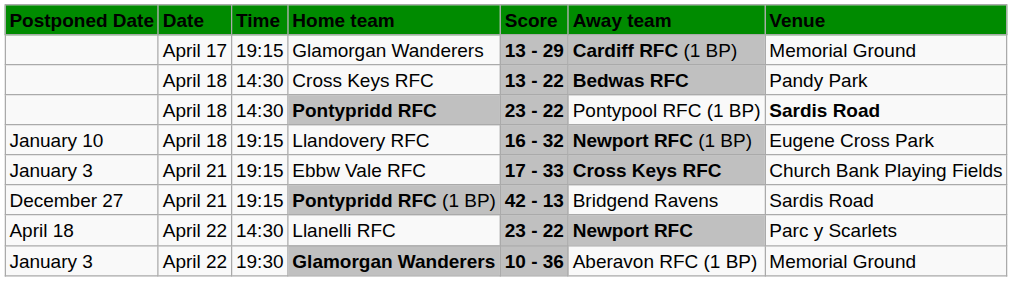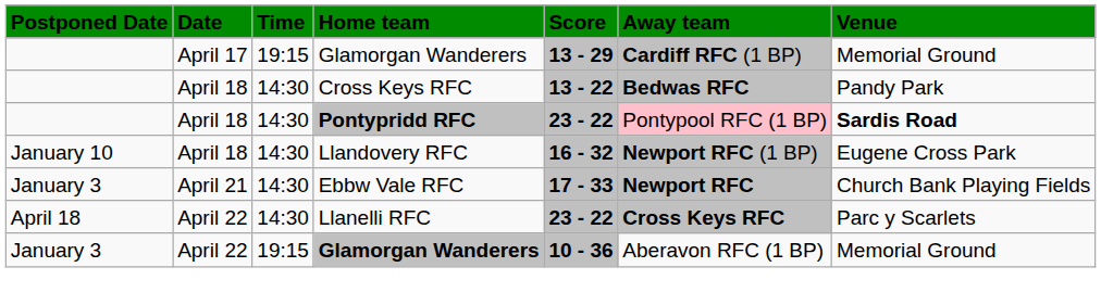Pontypridd RFC | Away team: no background -> pink background
Llandovery RFC | Time: 19:15 -> 14:30
Ebbw Vale RFC | Time: 19:15 -> 14:30
Ebbw Vale RFC | Away team: Cross Keys RFC -> Newport RFC
- row: December 27 | April 21 | 19:15 | Pontypridd RFC (1 BP) | 42 - 13 | Bridgend Ravens | Sardis Road
Llanelli RFC | Away team: Newport RFC -> Cross Keys RFC
January 3 / Glamorgan Wanderers | Time: 19:30 -> 19:15
